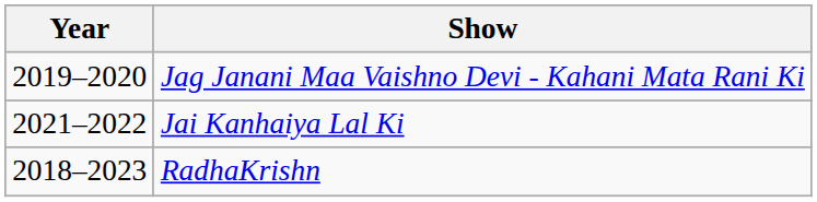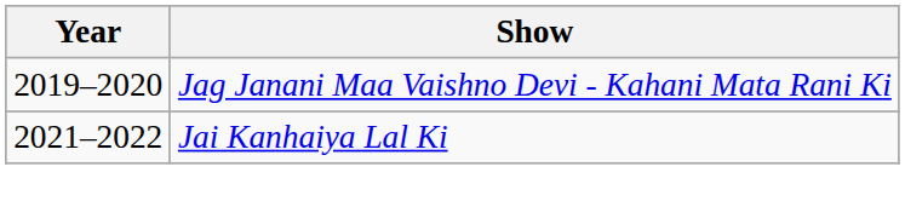- row: 2018–2023 | RadhaKrishn
